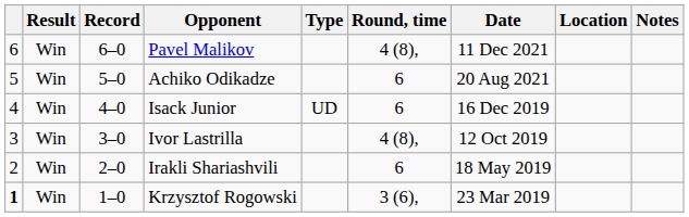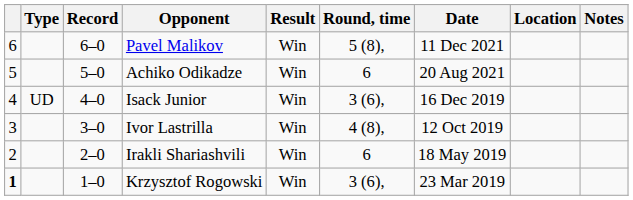columns swapped: Result <-> Type
Pavel Malikov | Round, time: 4 (8), -> 5 (8),
Isack Junior | Round, time: 6 -> 3 (6),
